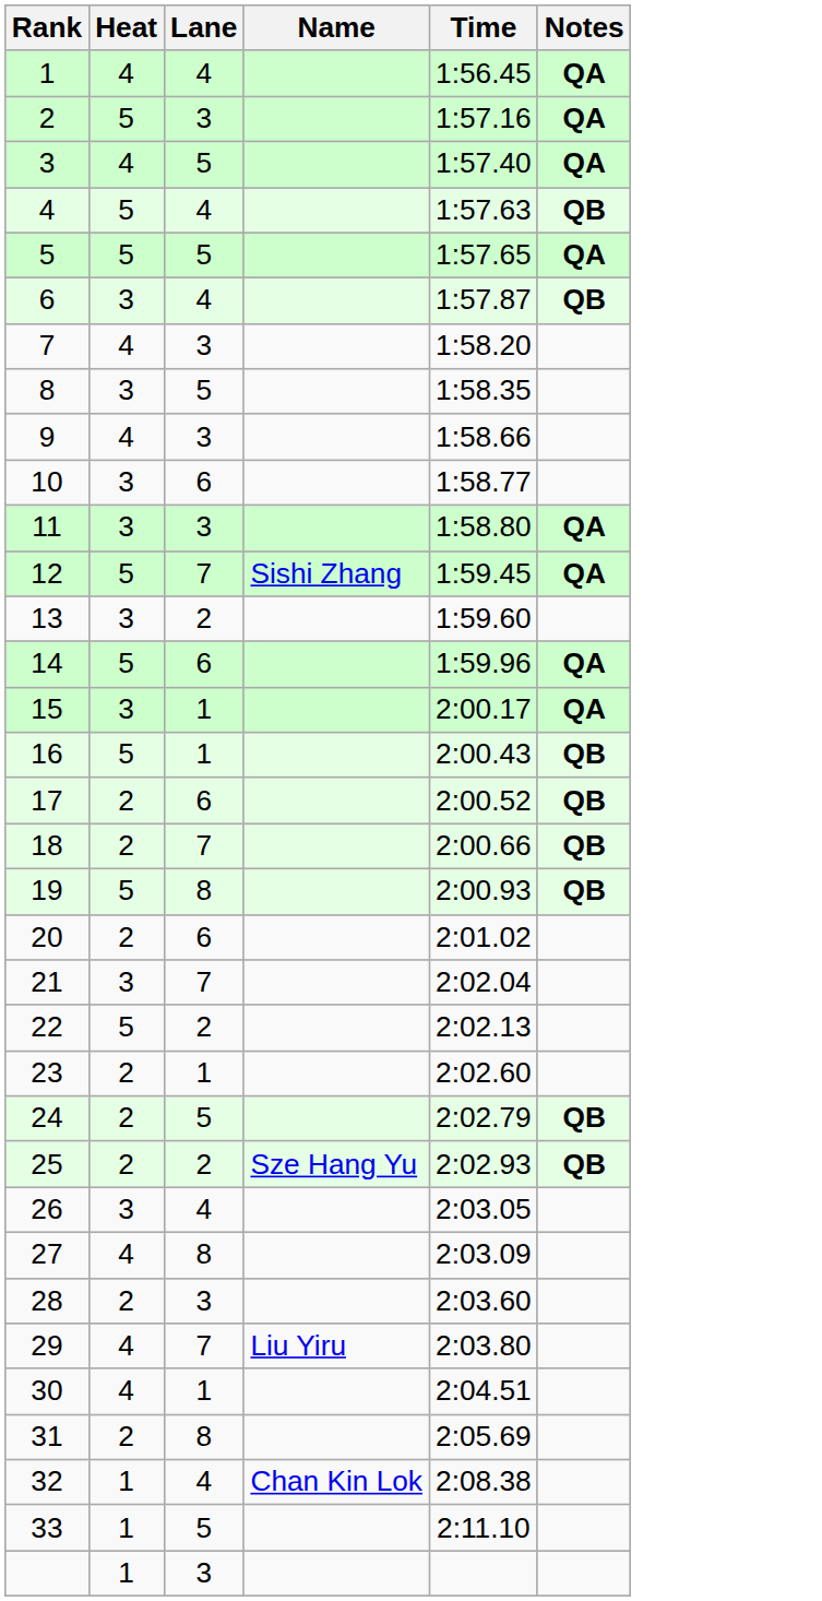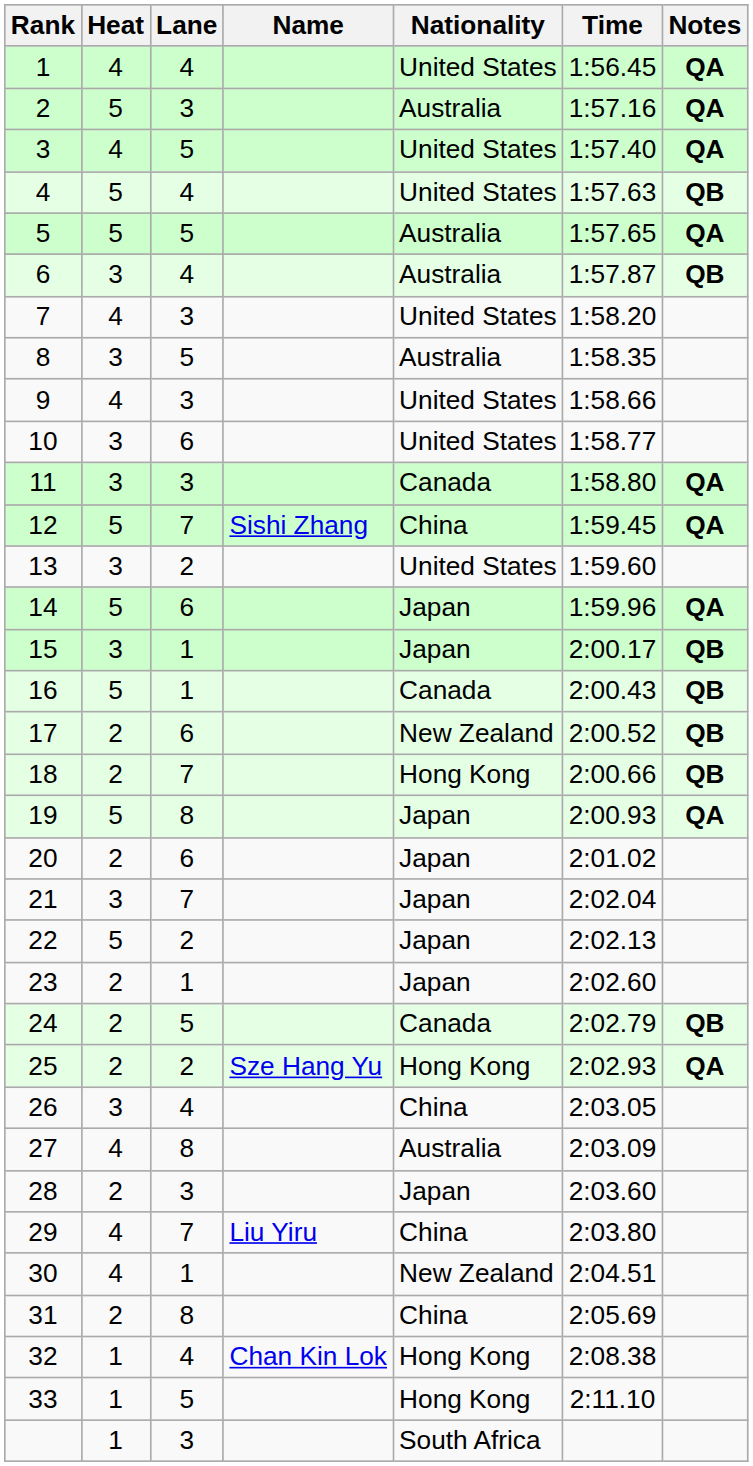+ column: Nationality | United States | Australia | United States | United States | Australia | Australia | United States | Australia | United States | United States | Canada | China | United States | Japan | Japan | Canada | New Zealand | Hong Kong | Japan | Japan | Japan | Japan | Japan | Canada | Hong Kong | China | Australia | Japan | China | New Zealand | China | Hong Kong | Hong Kong | South Africa
15 | Notes: QA -> QB
19 | Notes: QB -> QA
25 | Notes: QB -> QA
